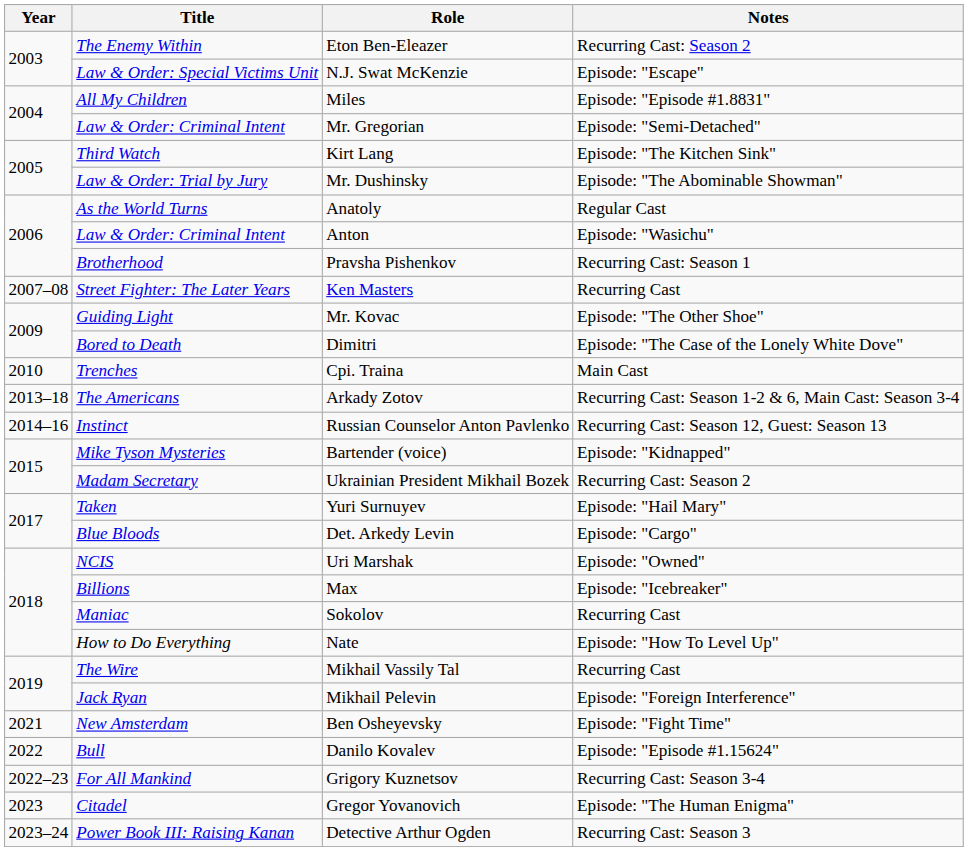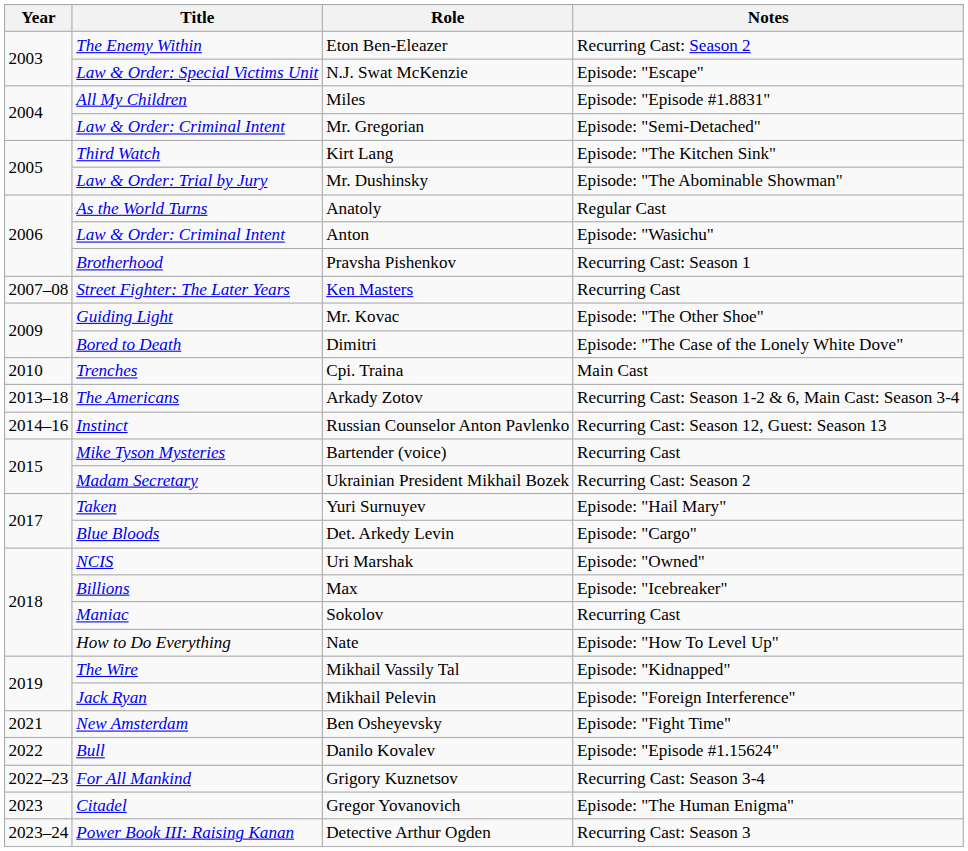Bartender (voice) | Notes: Episode: "Kidnapped" -> Recurring Cast
Mikhail Vassily Tal | Notes: Recurring Cast -> Episode: "Kidnapped"
